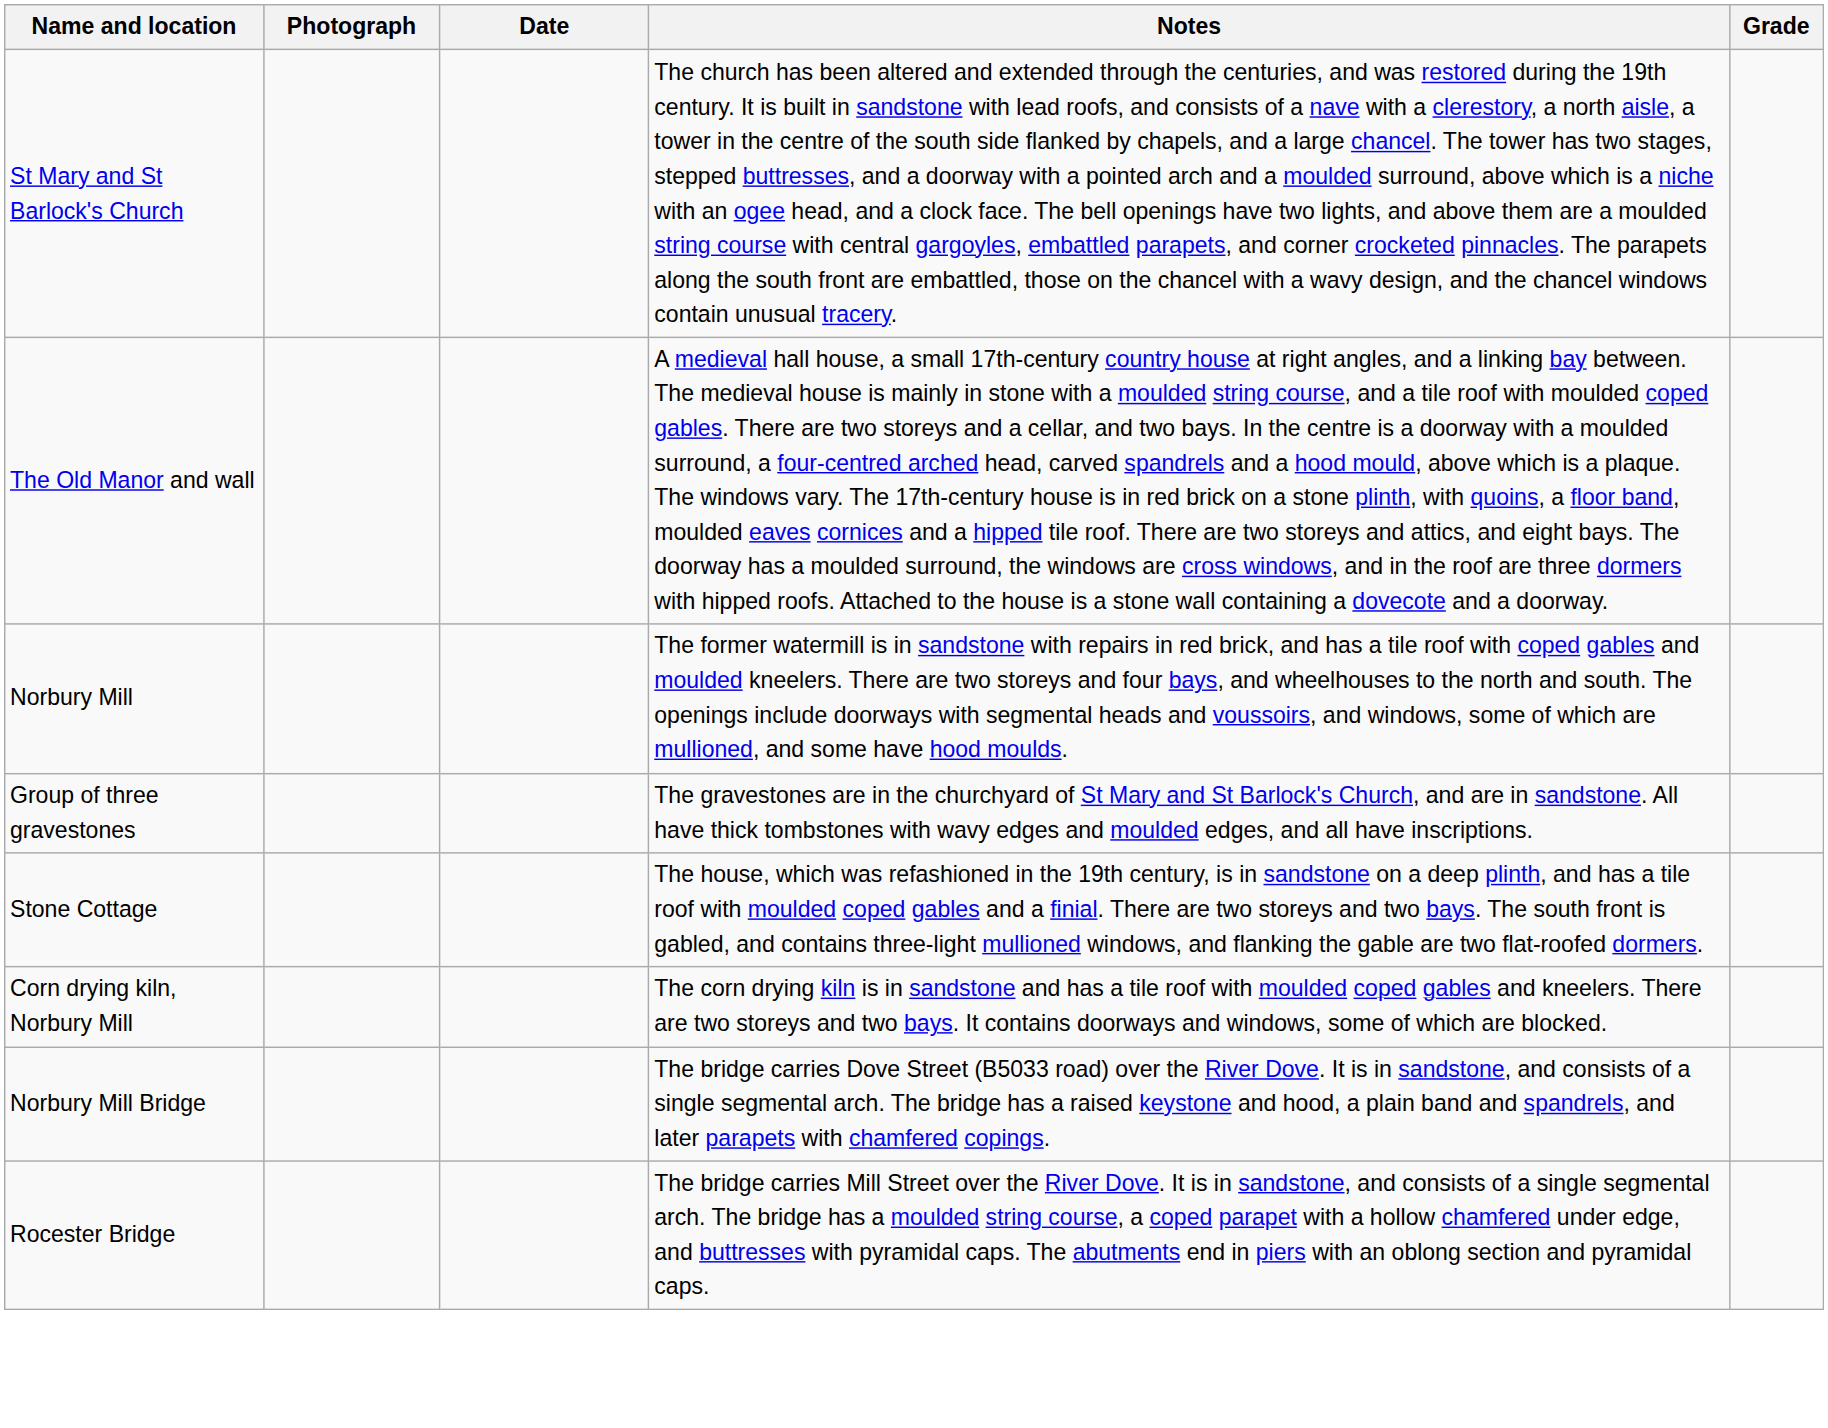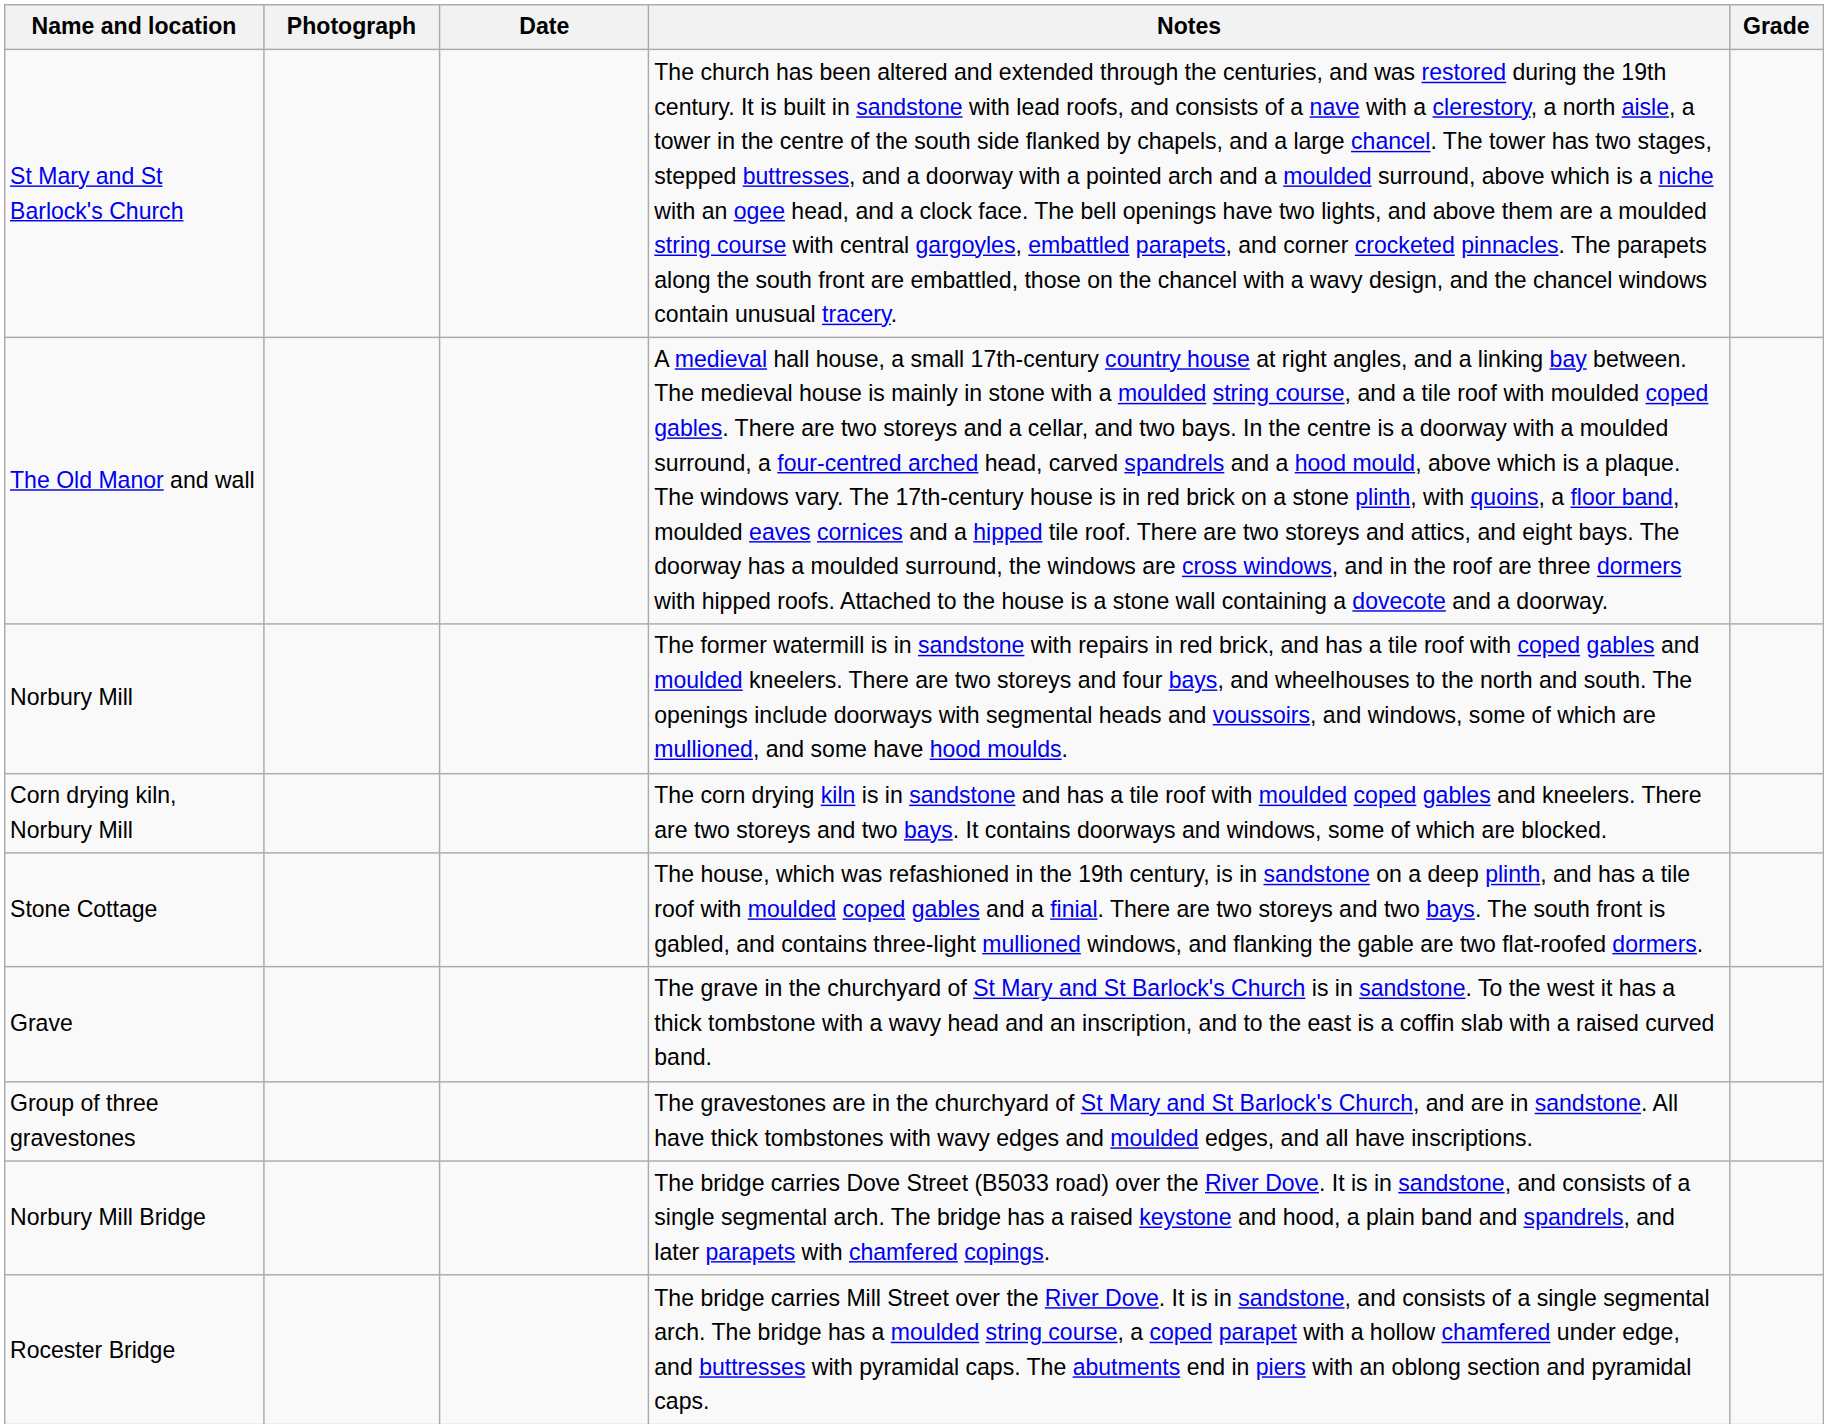rows swapped: Corn drying kiln, Norbury Mill <-> Group of three gravestones
+ row: Grave | The grave in the churchyard of St Mary and St Barlock's Church is in sandstone. To the west it has a thick tombstone with a wavy head and an inscription, and to the east is a coffin slab with a raised curved band.
